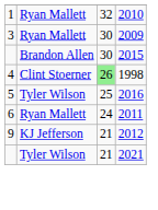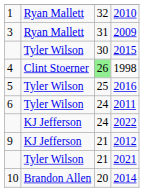2009 | column 3: 30 -> 31
2015 | column 2: Brandon Allen -> Tyler Wilson
2011 | column 2: Ryan Mallett -> Tyler Wilson
+ row: KJ Jefferson | 24 | 2022
+ row: 10 | Brandon Allen | 20 | 2014
